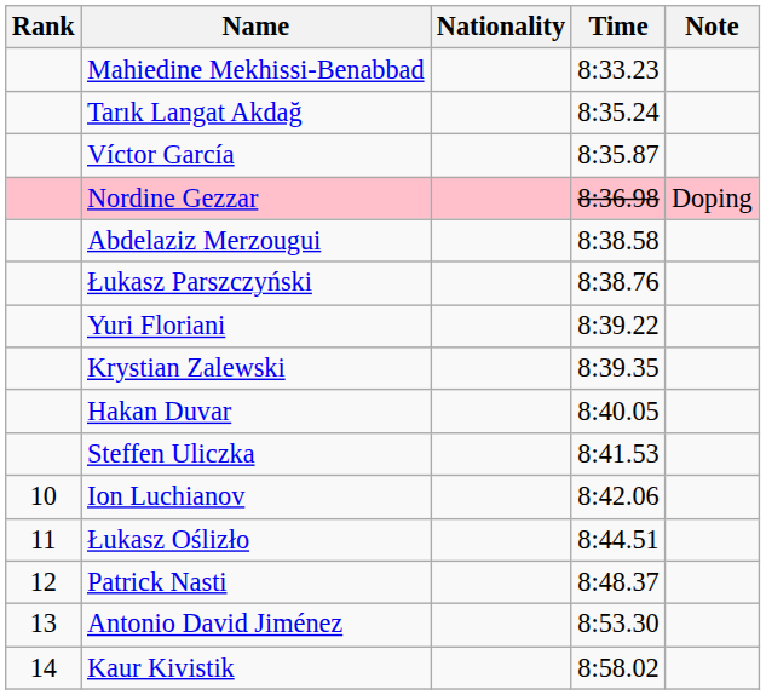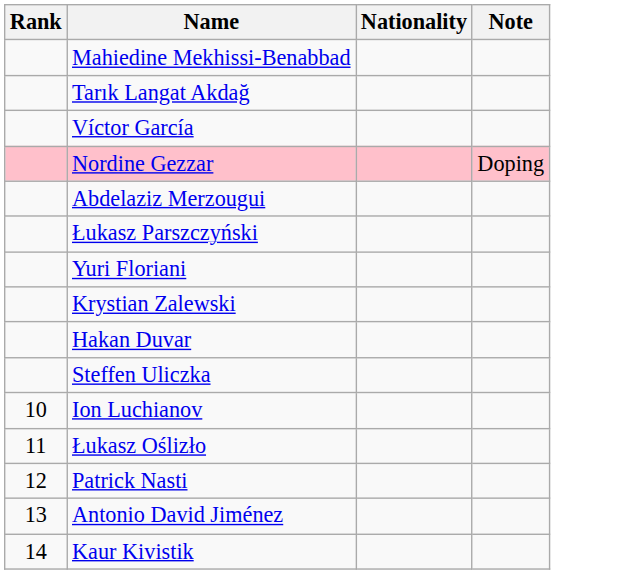- column: Time | 8:33.23 | 8:35.24 | 8:35.87 | 8:36.98 | 8:38.58 | 8:38.76 | 8:39.22 | 8:39.35 | 8:40.05 | 8:41.53 | 8:42.06 | 8:44.51 | 8:48.37 | 8:53.30 | 8:58.02
